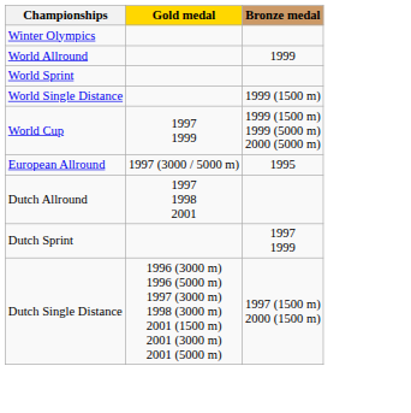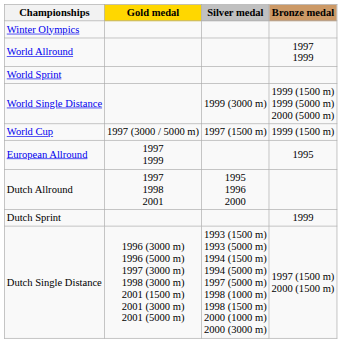+ column: Silver medal | 1999 (3000 m) | 1997 (1500 m) | 1995 1996 2000 | 1993 (1500 m) 1993 (5000 m) 1994 (1500 m) 1994 (5000 m) 1997 (5000 m) 1998 (1000 m) 1998 (1500 m) 2000 (1000 m) 2000 (3000 m)
World Allround | Bronze medal: 1999 -> 1997 1999
World Single Distance | Bronze medal: 1999 (1500 m) -> 1999 (1500 m) 1999 (5000 m) 2000 (5000 m)
World Cup | Gold medal: 1997 1999 -> 1997 (3000 / 5000 m)
World Cup | Bronze medal: 1999 (1500 m) 1999 (5000 m) 2000 (5000 m) -> 1999 (1500 m)
European Allround | Gold medal: 1997 (3000 / 5000 m) -> 1997 1999
Dutch Sprint | Bronze medal: 1997 1999 -> 1999
